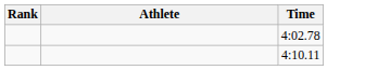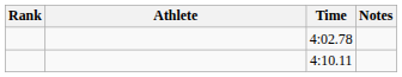+ column: Notes
